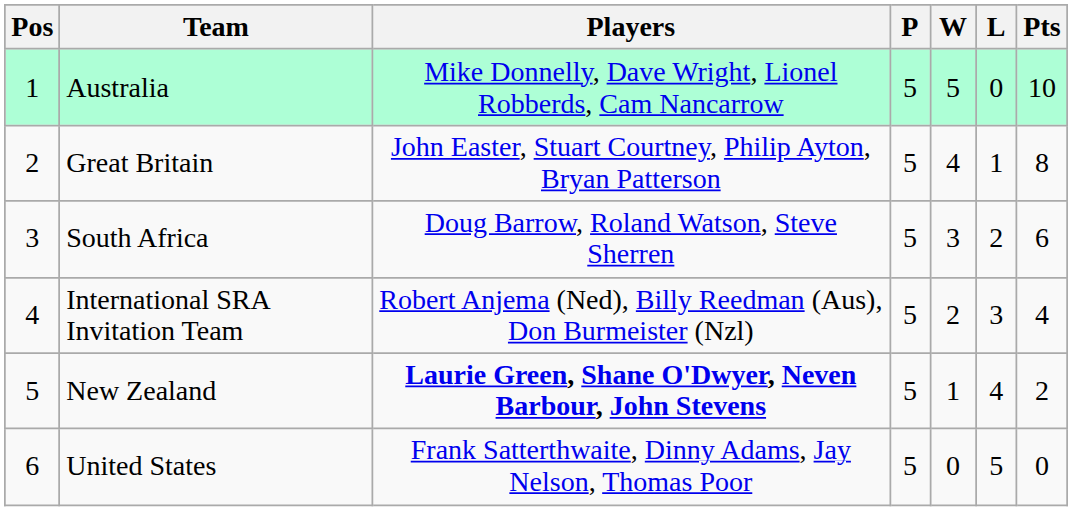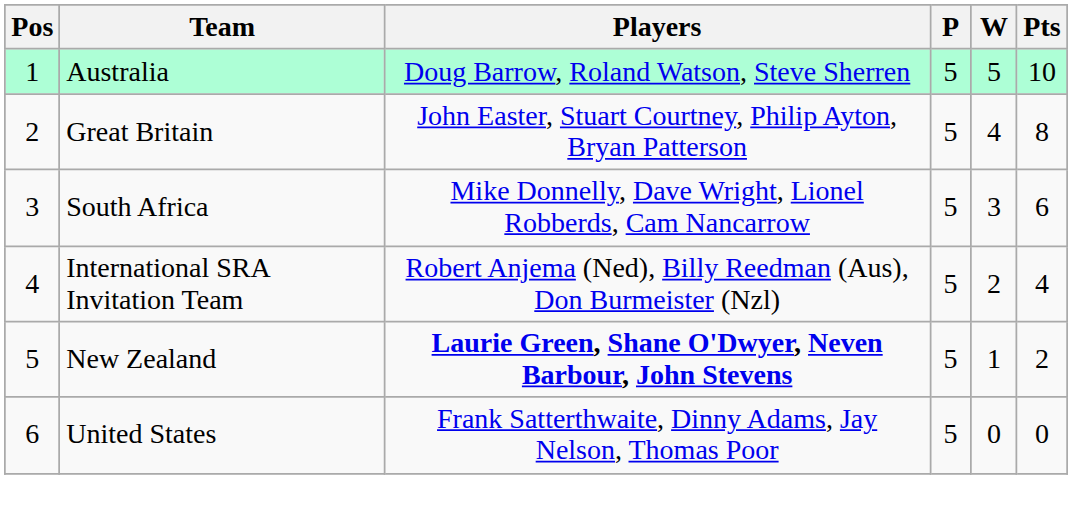- column: L | 0 | 1 | 2 | 3 | 4 | 5
Australia | Players: Mike Donnelly, Dave Wright, Lionel Robberds, Cam Nancarrow -> Doug Barrow, Roland Watson, Steve Sherren
South Africa | Players: Doug Barrow, Roland Watson, Steve Sherren -> Mike Donnelly, Dave Wright, Lionel Robberds, Cam Nancarrow
